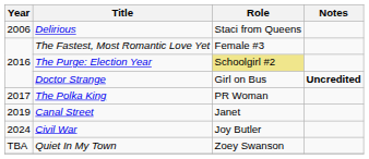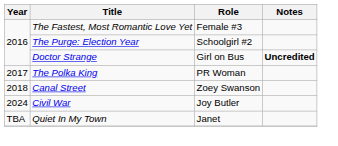- row: 2006 | Delirious | Staci from Queens
The Purge: Election Year | Role: khaki background -> no background
Canal Street | Year: 2019 -> 2018
Canal Street | Role: Janet -> Zoey Swanson
Quiet In My Town | Role: Zoey Swanson -> Janet
